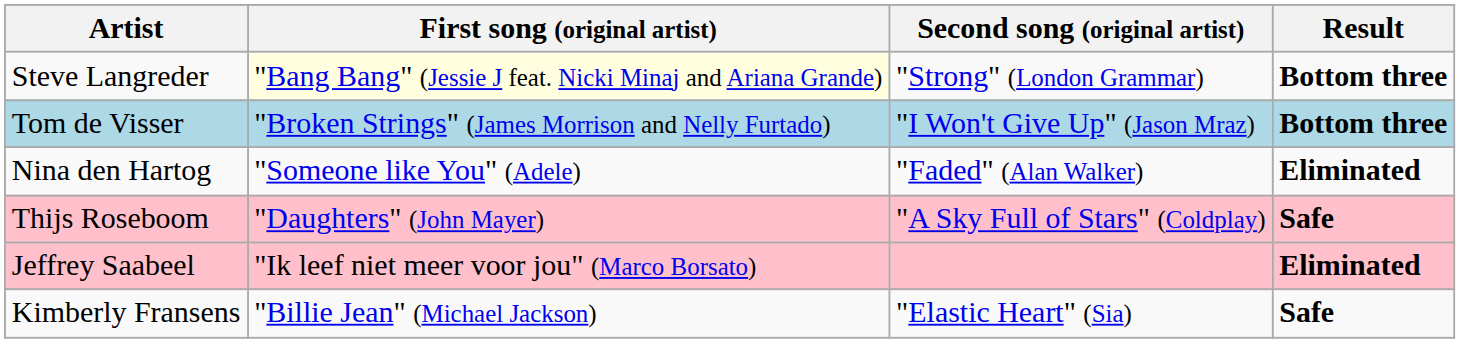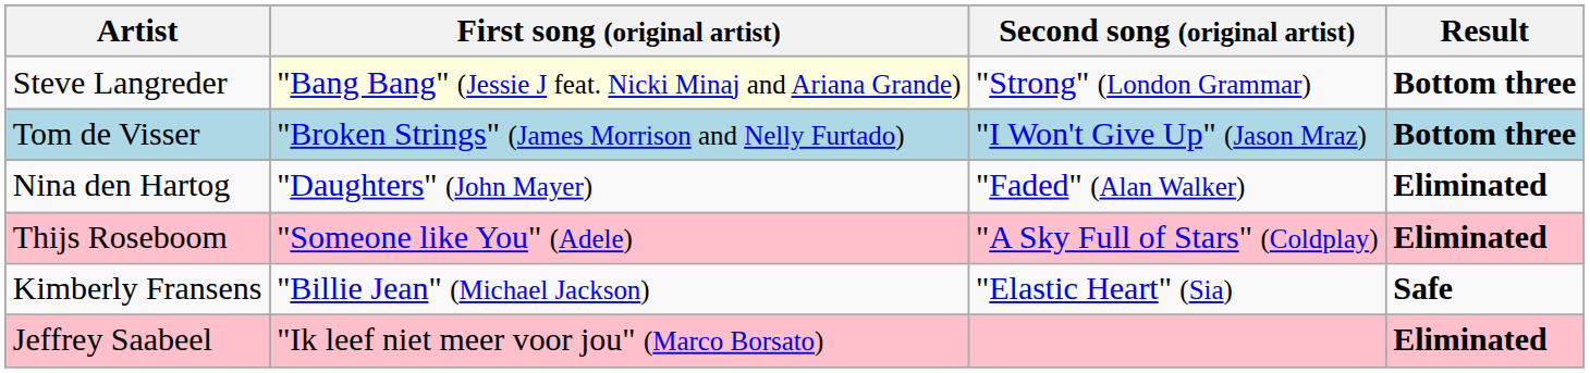Nina den Hartog | First song (original artist): "Someone like You" (Adele) -> "Daughters" (John Mayer)
Thijs Roseboom | First song (original artist): "Daughters" (John Mayer) -> "Someone like You" (Adele)
Thijs Roseboom | Result: Safe -> Eliminated
rows swapped: Kimberly Fransens <-> Jeffrey Saabeel
